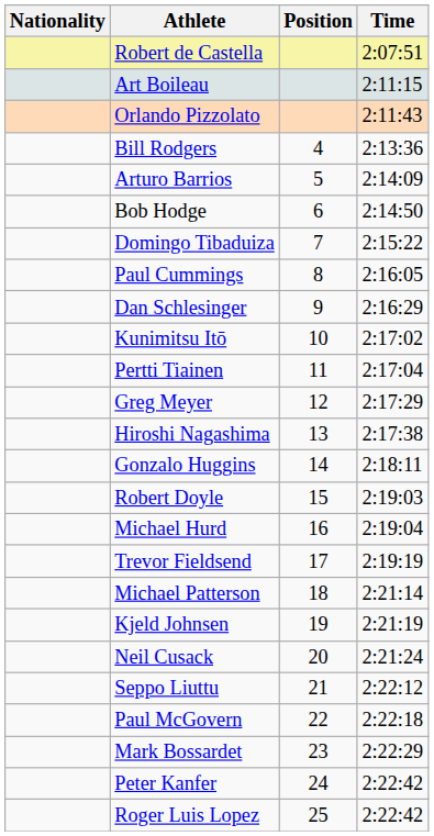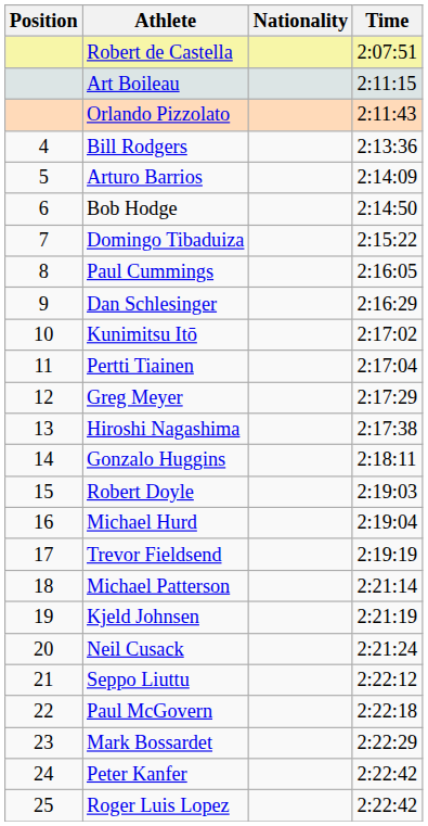columns swapped: Position <-> Nationality
